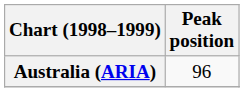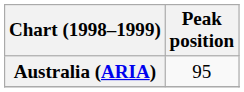Australia (ARIA) | Peak position: 96 -> 95
